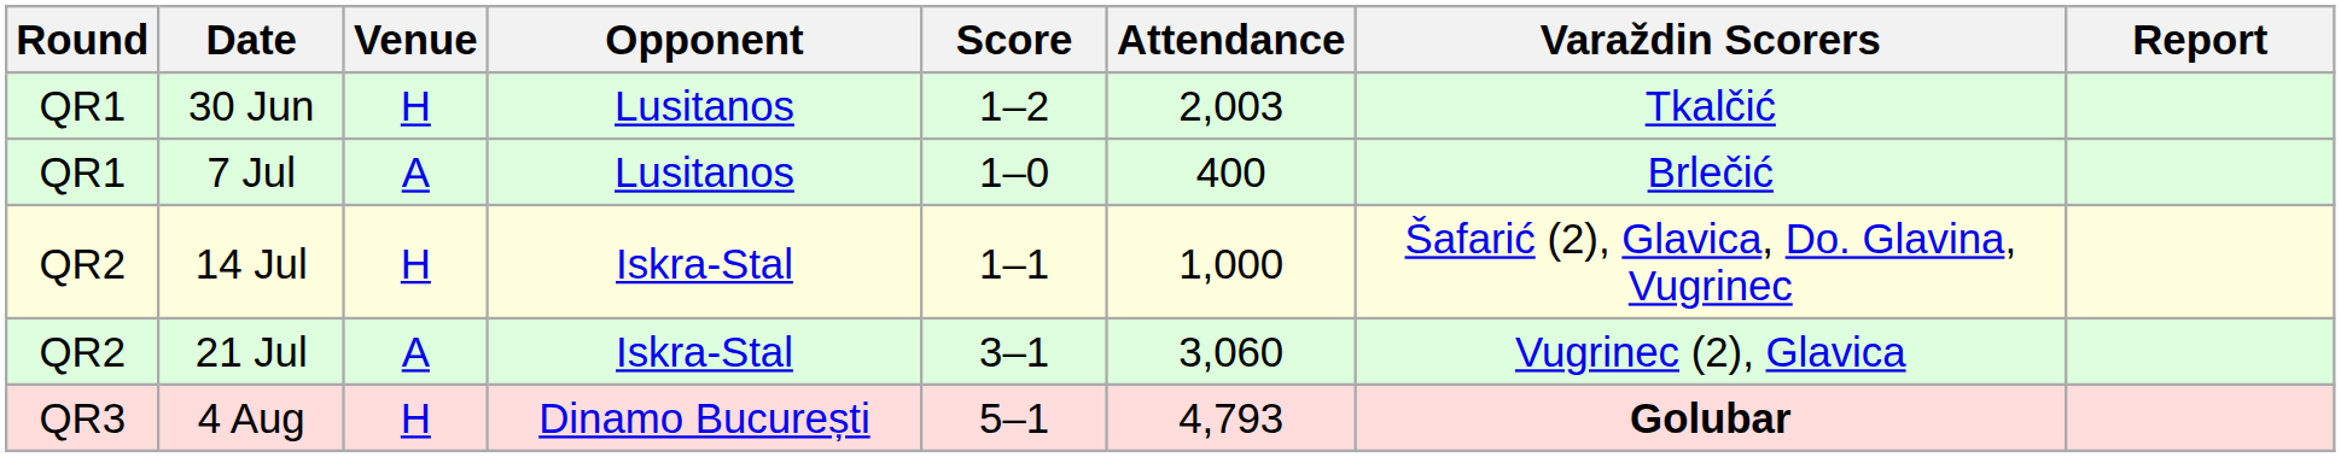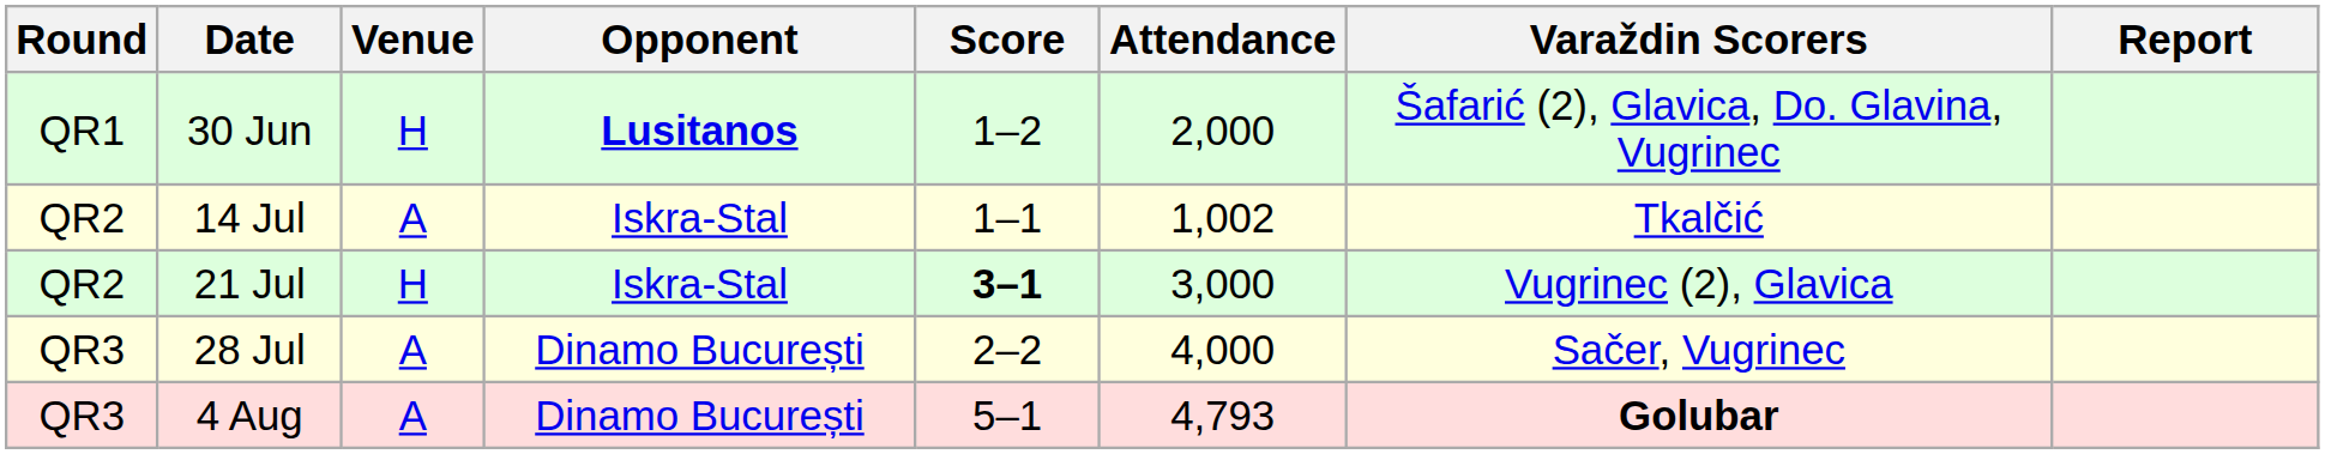30 Jun | Opponent: normal -> bold
30 Jun | Attendance: 2,003 -> 2,000
30 Jun | Varaždin Scorers: Tkalčić -> Šafarić (2), Glavica, Do. Glavina, Vugrinec
- row: QR1 | 7 Jul | A | Lusitanos | 1–0 | 400 | Brlečić
14 Jul | Venue: H -> A
14 Jul | Attendance: 1,000 -> 1,002
14 Jul | Varaždin Scorers: Šafarić (2), Glavica, Do. Glavina, Vugrinec -> Tkalčić
21 Jul | Venue: A -> H
21 Jul | Score: normal -> bold
21 Jul | Attendance: 3,060 -> 3,000
+ row: QR3 | 28 Jul | A | Dinamo București | 2–2 | 4,000 | Sačer, Vugrinec
4 Aug | Venue: H -> A
